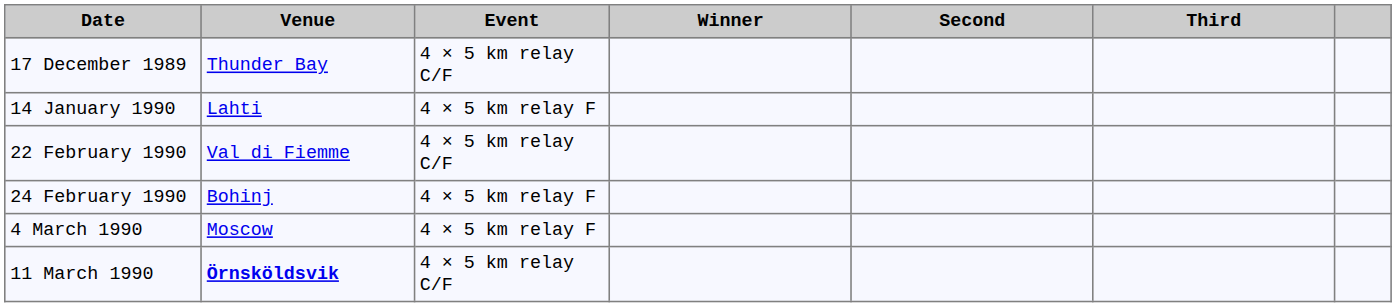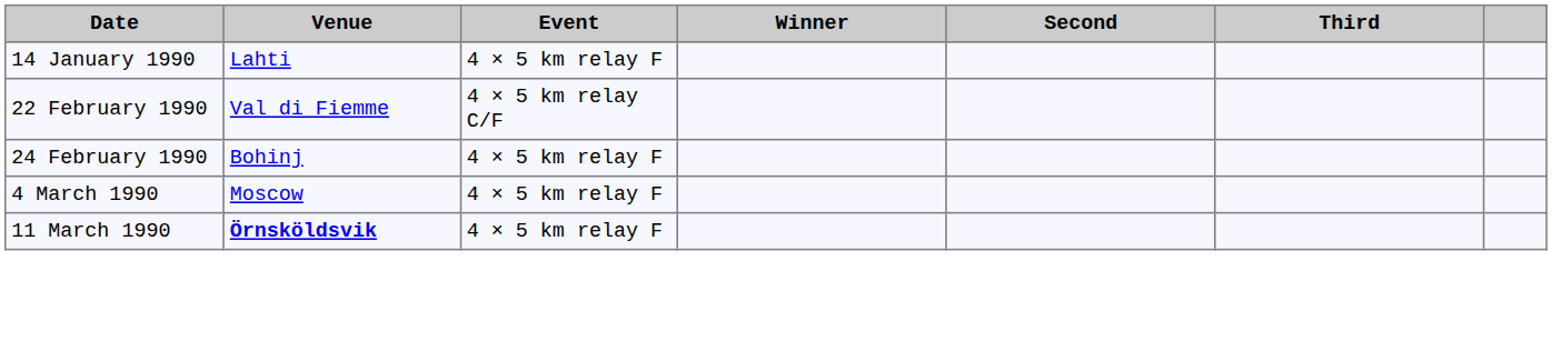- row: 17 December 1989 | Thunder Bay | 4 × 5 km relay C/F
11 March 1990 | Event: 4 × 5 km relay C/F -> 4 × 5 km relay F
